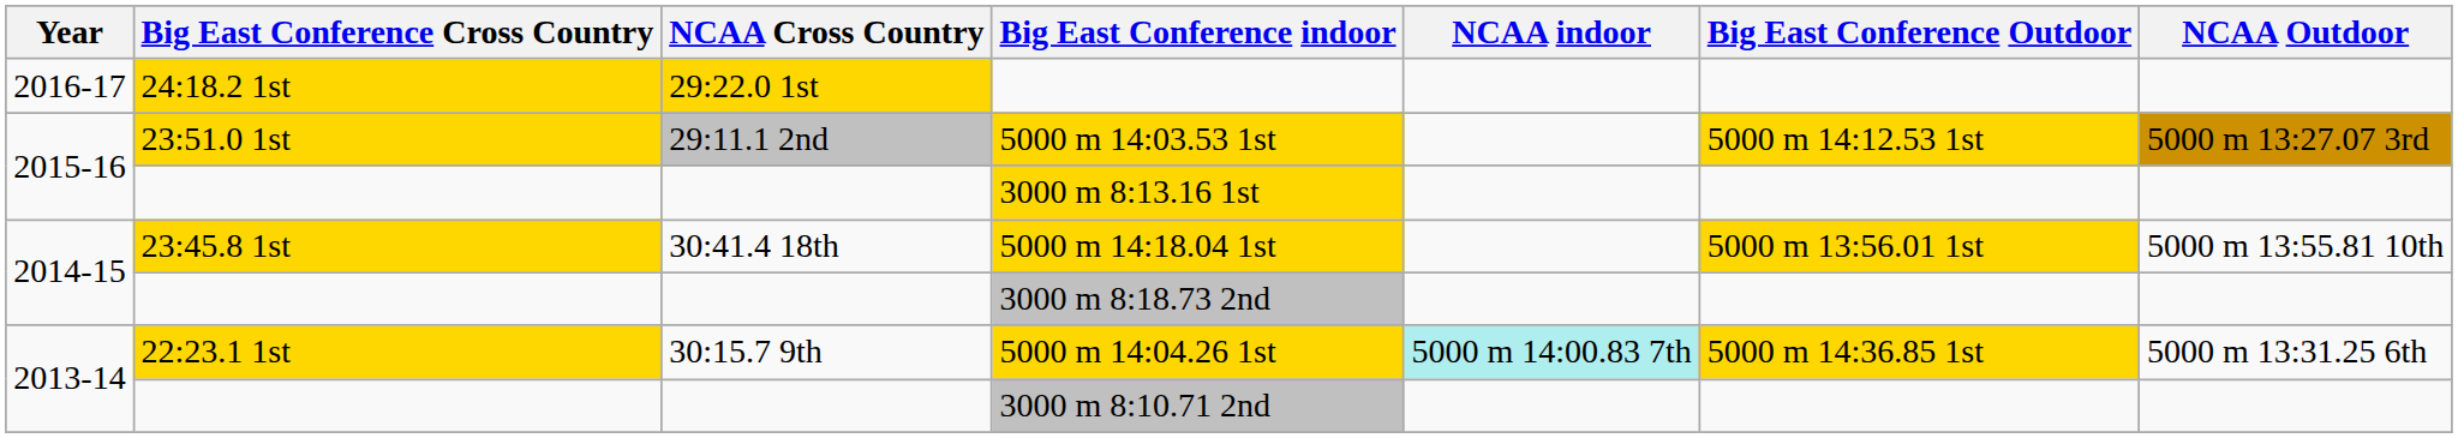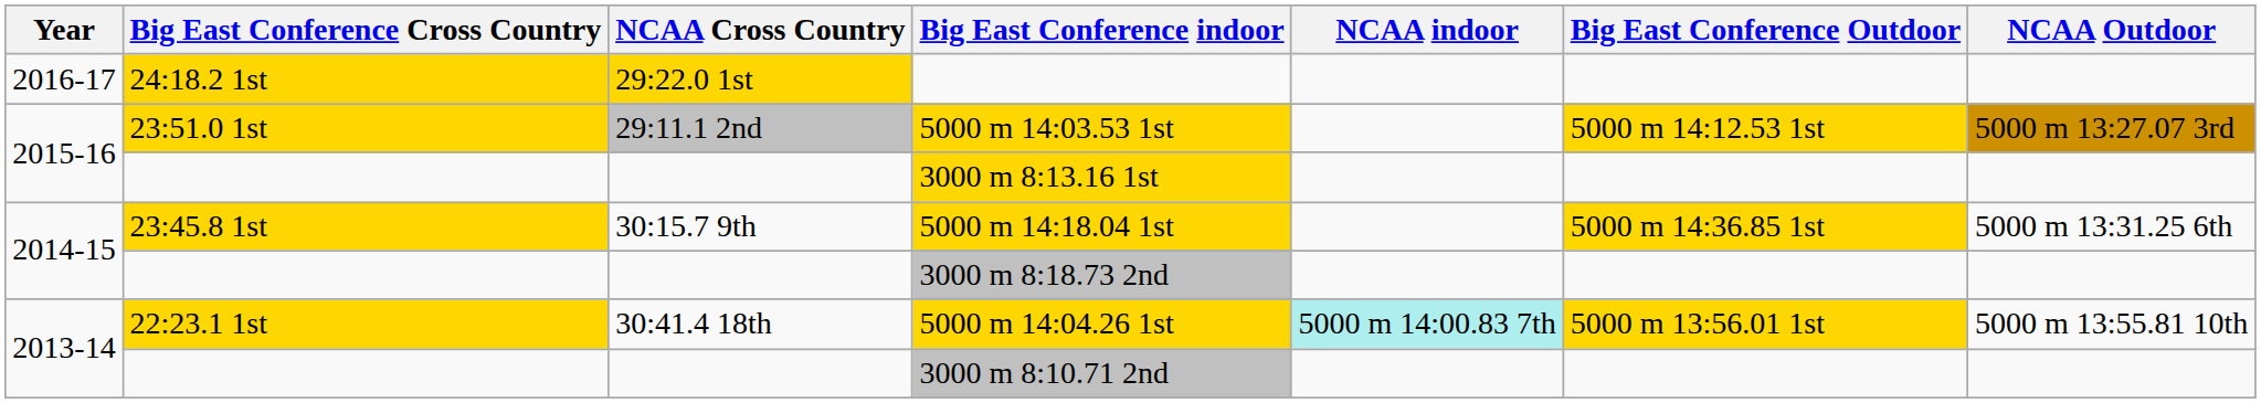5000 m 14:18.04 1st | NCAA Cross Country: 30:41.4 18th -> 30:15.7 9th
5000 m 14:18.04 1st | Big East Conference Outdoor: 5000 m 13:56.01 1st -> 5000 m 14:36.85 1st
5000 m 14:18.04 1st | NCAA Outdoor: 5000 m 13:55.81 10th -> 5000 m 13:31.25 6th
5000 m 14:04.26 1st | NCAA Cross Country: 30:15.7 9th -> 30:41.4 18th
5000 m 14:04.26 1st | Big East Conference Outdoor: 5000 m 14:36.85 1st -> 5000 m 13:56.01 1st
5000 m 14:04.26 1st | NCAA Outdoor: 5000 m 13:31.25 6th -> 5000 m 13:55.81 10th
